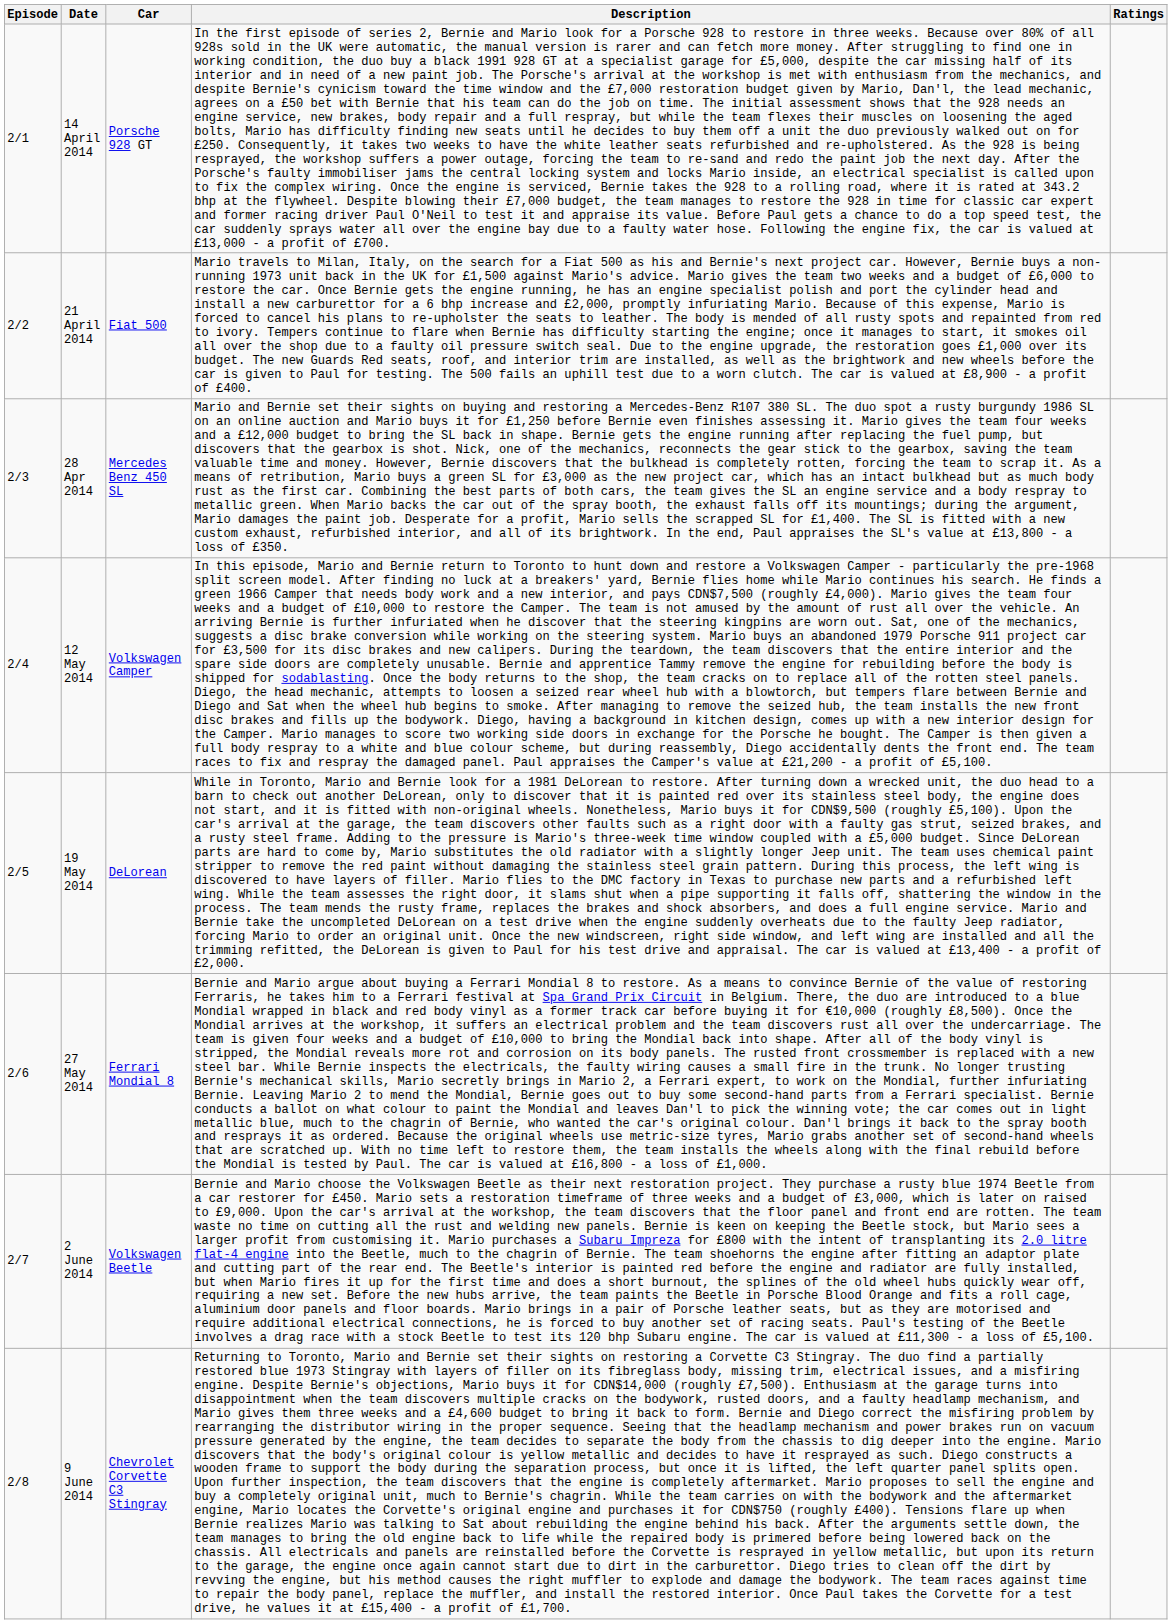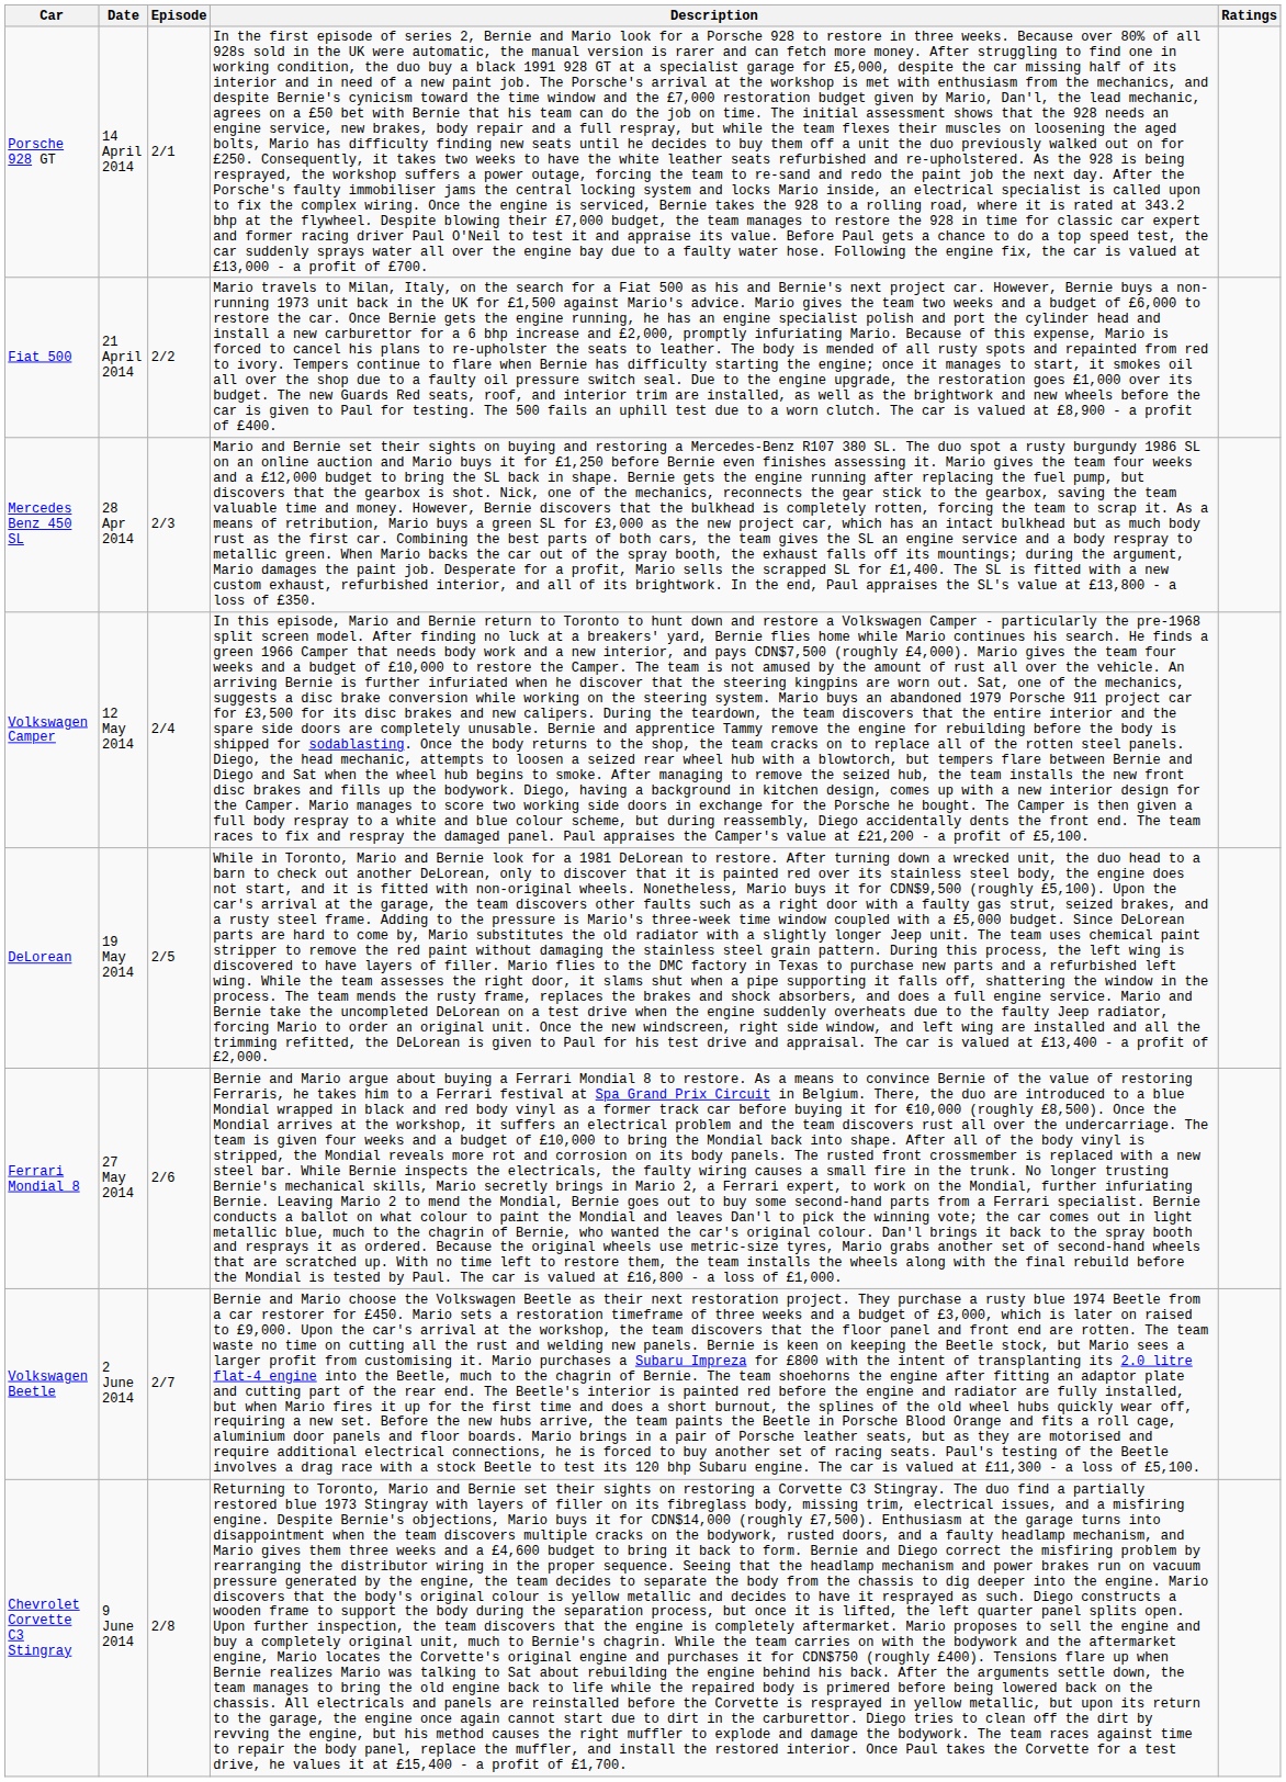columns swapped: Episode <-> Car
